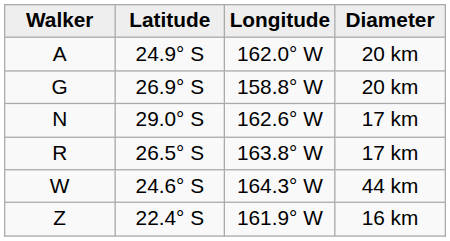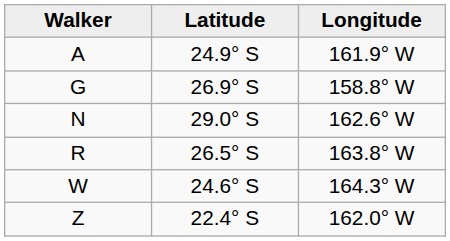- column: Diameter | 20 km | 20 km | 17 km | 17 km | 44 km | 16 km
A | Longitude: 162.0° W -> 161.9° W
Z | Longitude: 161.9° W -> 162.0° W
